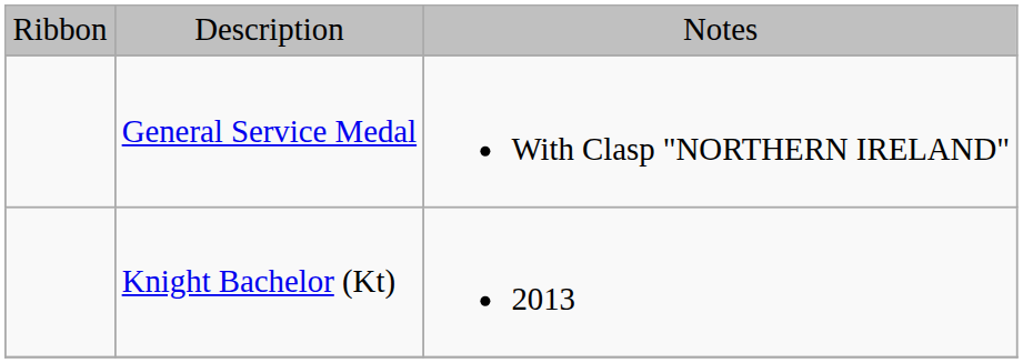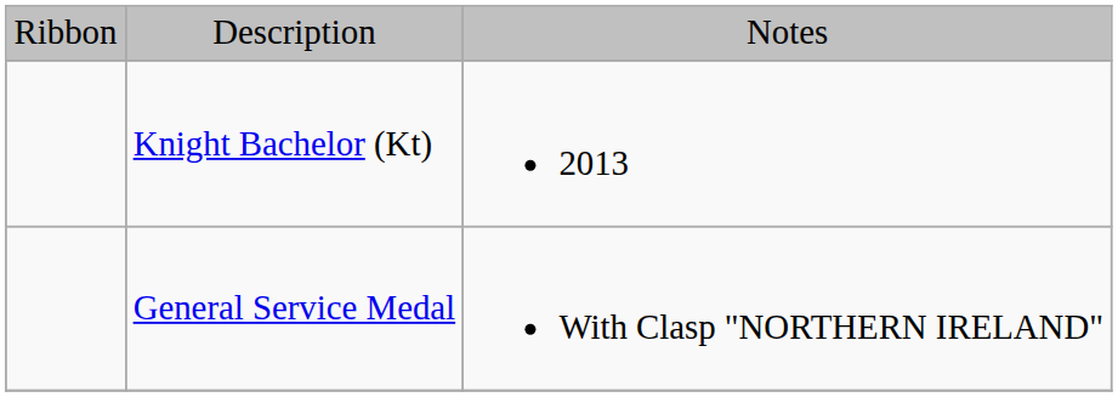rows swapped: Knight Bachelor (Kt) <-> General Service Medal
